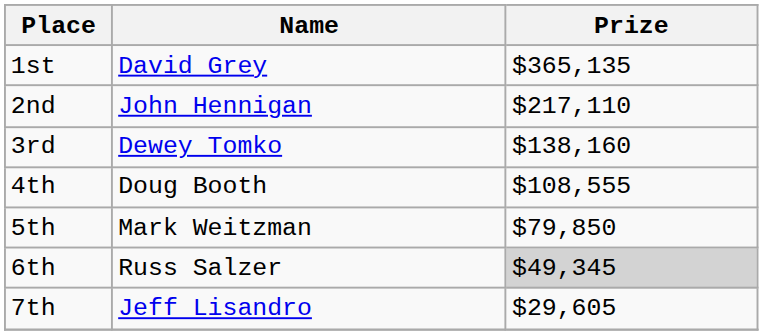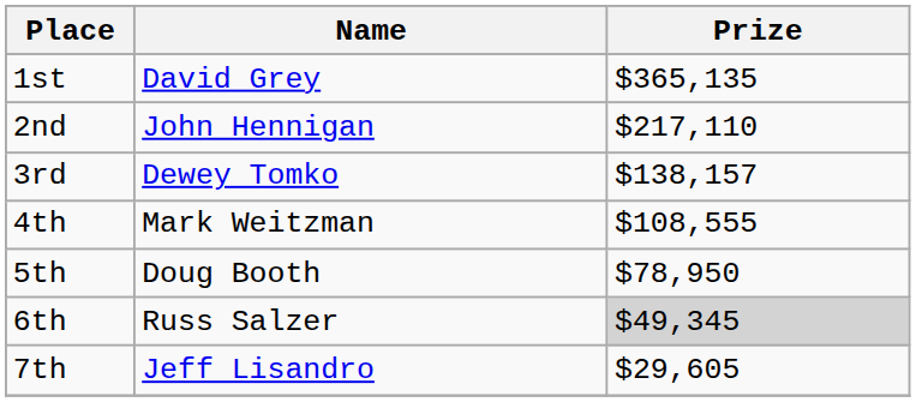3rd | Prize: $138,160 -> $138,157
4th | Name: Doug Booth -> Mark Weitzman
5th | Name: Mark Weitzman -> Doug Booth
5th | Prize: $79,850 -> $78,950
